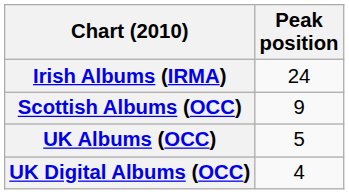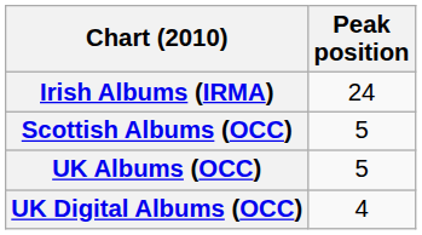Scottish Albums (OCC) | Peak position: 9 -> 5
